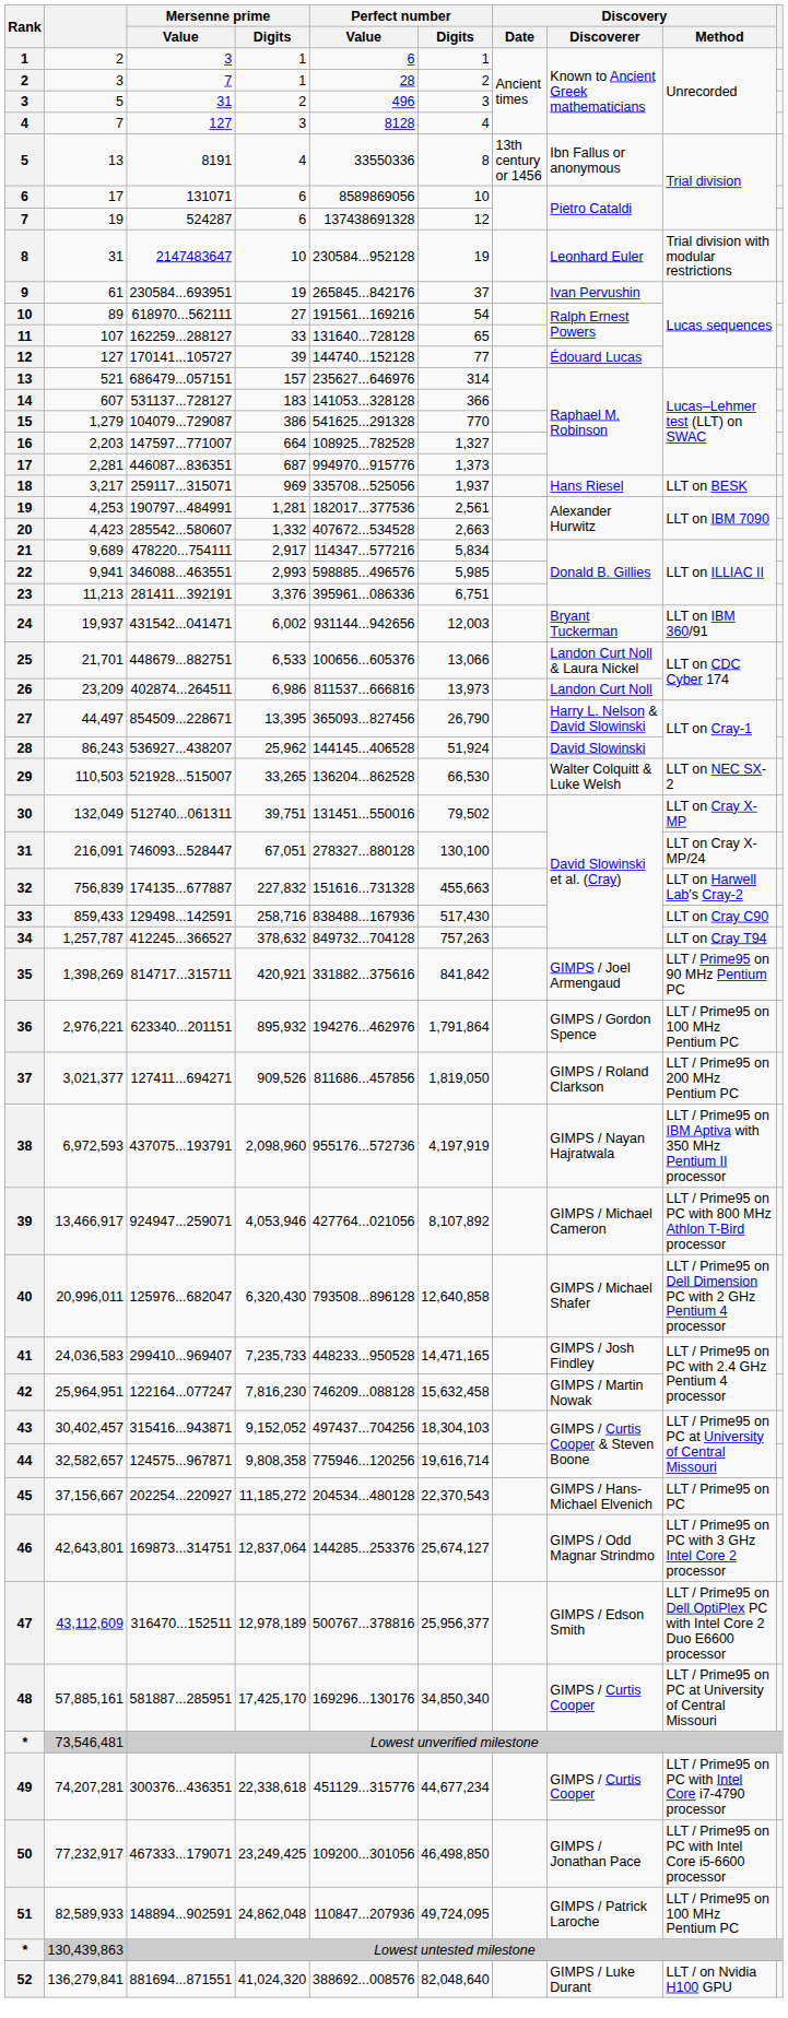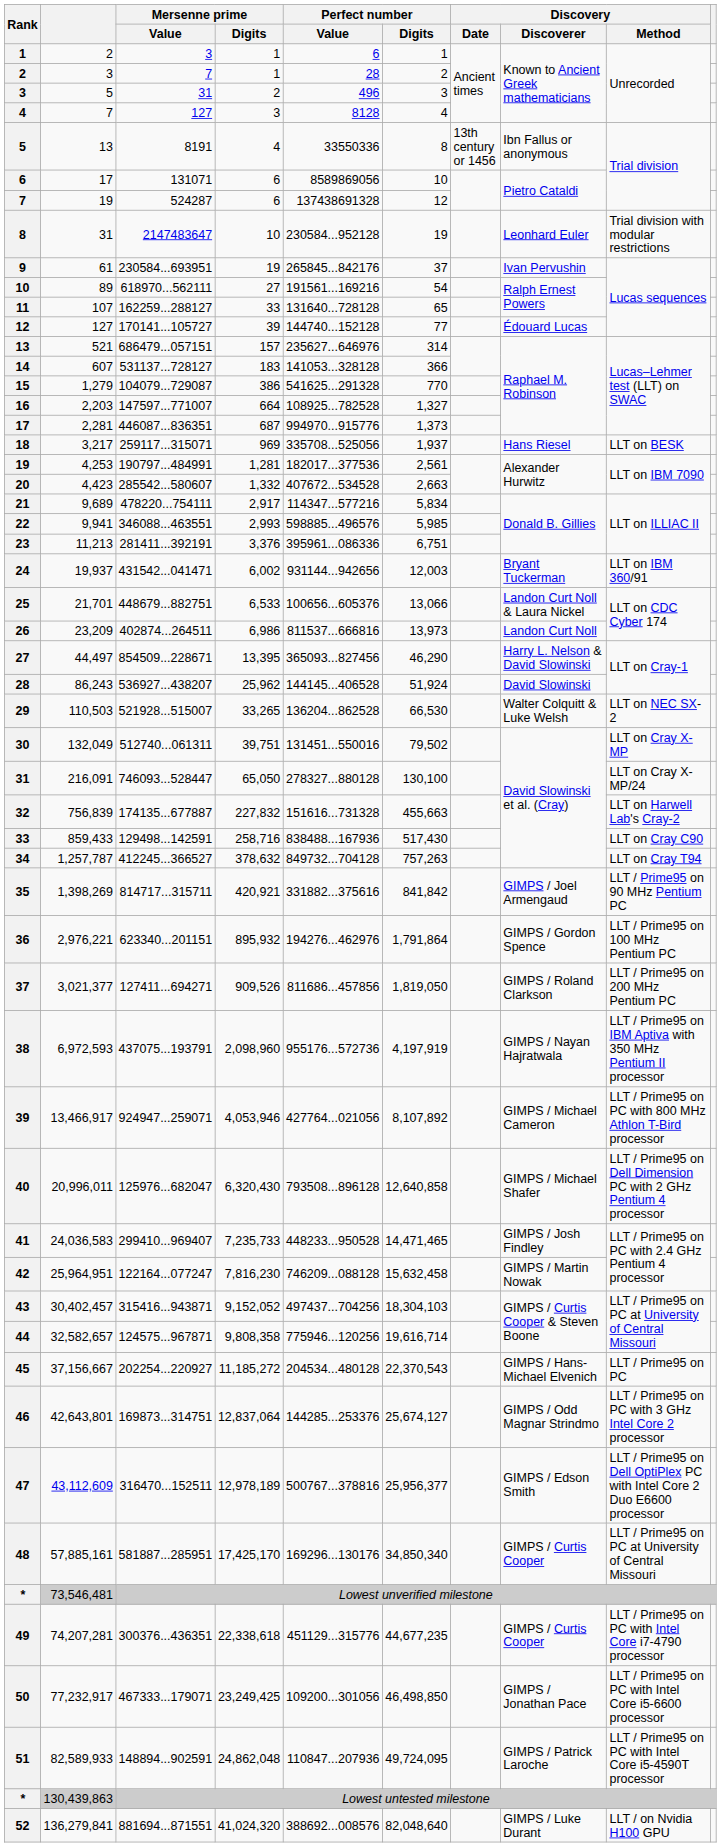44,497 | Perfect number / Digits: 26,790 -> 46,290
216,091 | Mersenne prime / Digits: 67,051 -> 65,050
24,036,583 | Perfect number / Digits: 14,471,165 -> 14,471,465
74,207,281 | Perfect number / Digits: 44,677,234 -> 44,677,235
82,589,933 | Discovery / Method: LLT / Prime95 on 100 MHz Pentium PC -> LLT / Prime95 on PC with Intel Core i5-4590T processor
